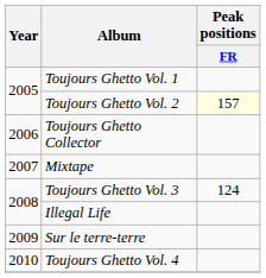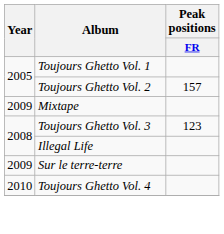Toujours Ghetto Vol. 2 | Peak positions / FR: lightyellow background -> no background
- row: 2006 | Toujours Ghetto Collector
Mixtape | Year: 2007 -> 2009
Toujours Ghetto Vol. 3 | Peak positions / FR: 124 -> 123
